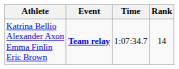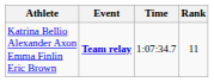Katrina Bellio Alexander Axon Emma Finlin Eric Brown | Rank: 14 -> 11
